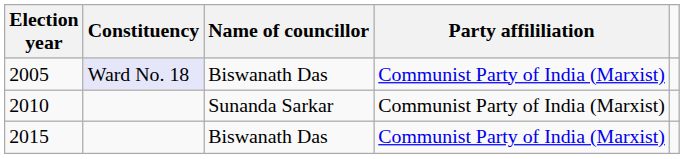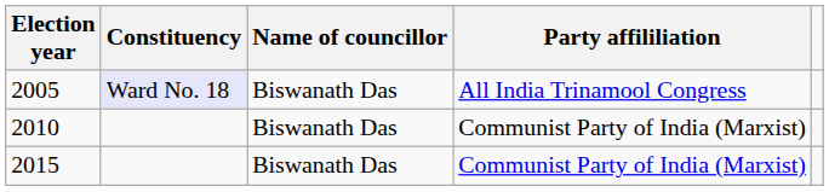2005 | Party affililiation: Communist Party of India (Marxist) -> All India Trinamool Congress
2010 | Name of councillor: Sunanda Sarkar -> Biswanath Das
